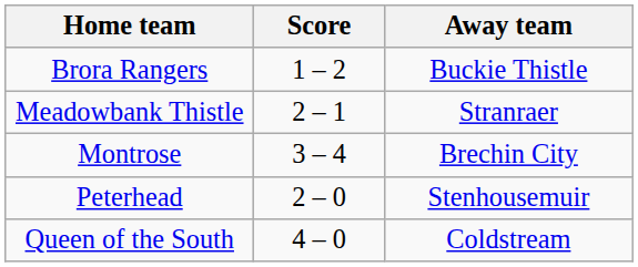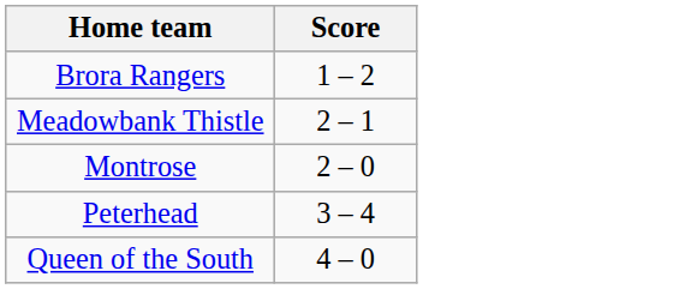- column: Away team | Buckie Thistle | Stranraer | Brechin City | Stenhousemuir | Coldstream
Montrose | Score: 3 – 4 -> 2 – 0
Peterhead | Score: 2 – 0 -> 3 – 4
